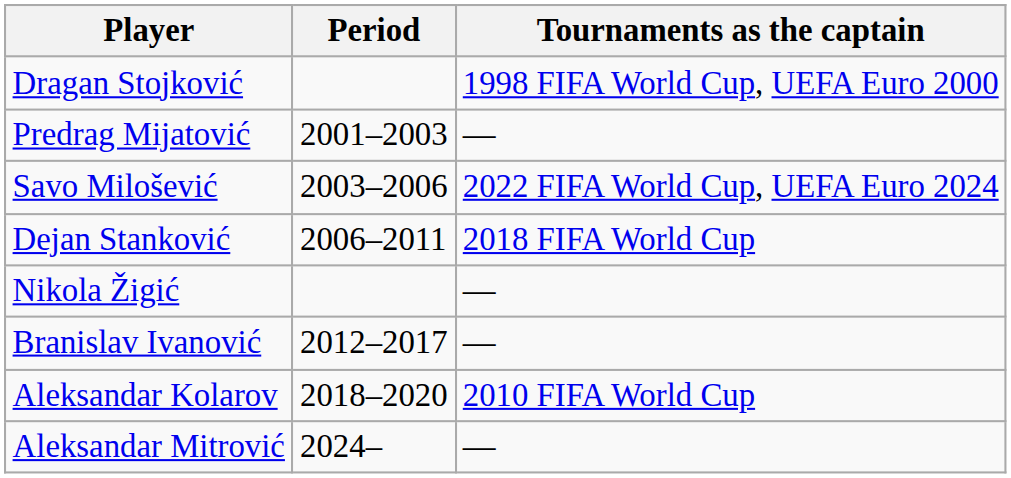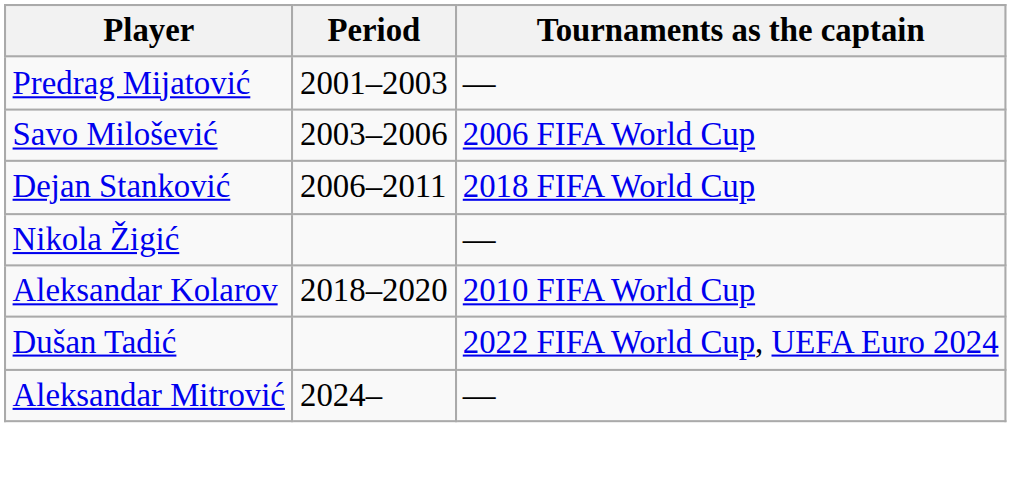- row: Dragan Stojković | 1998 FIFA World Cup, UEFA Euro 2000
Savo Milošević | Tournaments as the captain: 2022 FIFA World Cup, UEFA Euro 2024 -> 2006 FIFA World Cup
- row: Branislav Ivanović | 2012–2017 | —
+ row: Dušan Tadić | 2022 FIFA World Cup, UEFA Euro 2024
